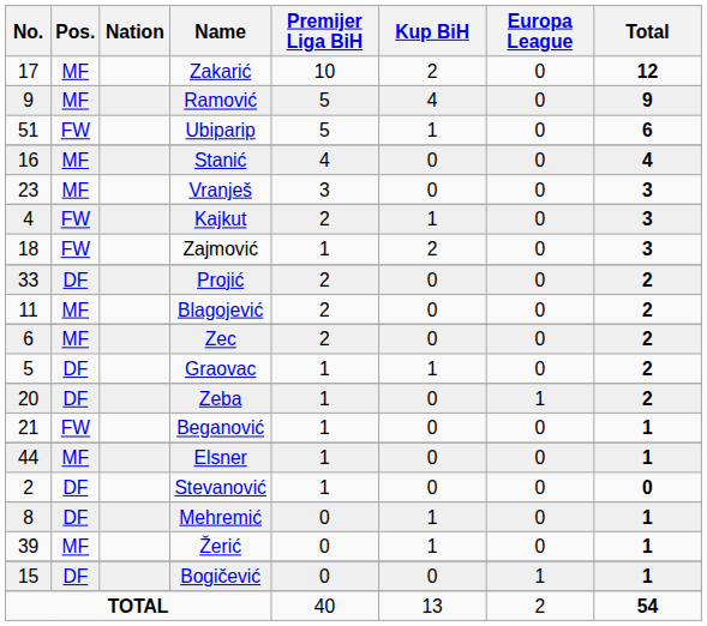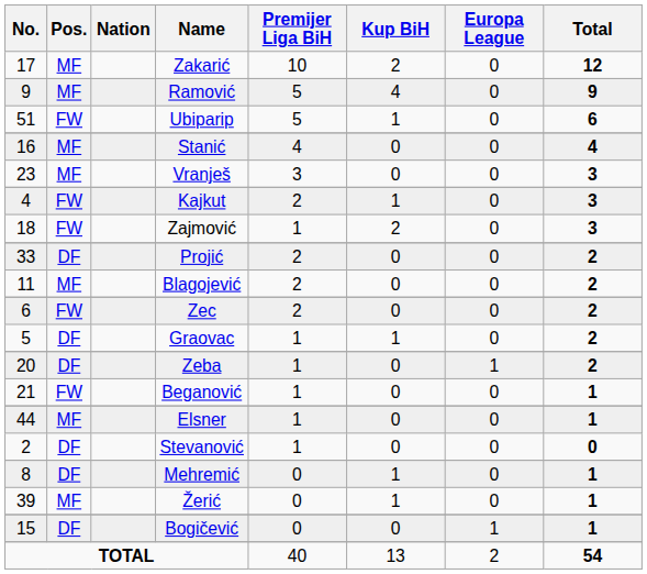Zec | Pos.: MF -> FW
